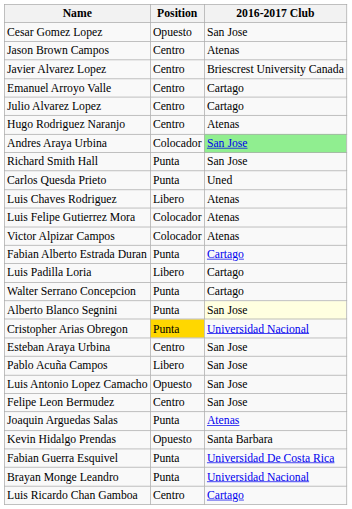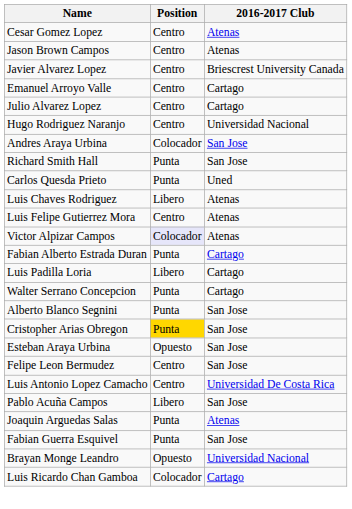Cesar Gomez Lopez | Position: Opuesto -> Centro
Cesar Gomez Lopez | 2016-2017 Club: San Jose -> Atenas
Hugo Rodriguez Naranjo | 2016-2017 Club: Atenas -> Universidad Nacional
Andres Araya Urbina | 2016-2017 Club: lightgreen background -> no background
Luis Felipe Gutierrez Mora | Position: Colocador -> Centro
Victor Alpizar Campos | Position: no background -> lavender background
Alberto Blanco Segnini | 2016-2017 Club: lightyellow background -> no background
Cristopher Arias Obregon | 2016-2017 Club: Universidad Nacional -> San Jose
Esteban Araya Urbina | Position: Centro -> Opuesto
rows swapped: Pablo Acuña Campos <-> Felipe Leon Bermudez
Luis Antonio Lopez Camacho | Position: Opuesto -> Centro
Luis Antonio Lopez Camacho | 2016-2017 Club: San Jose -> Universidad De Costa Rica
- row: Kevin Hidalgo Prendas | Opuesto | Santa Barbara
Fabian Guerra Esquivel | 2016-2017 Club: Universidad De Costa Rica -> San Jose
Brayan Monge Leandro | Position: Punta -> Opuesto
Luis Ricardo Chan Gamboa | Position: Centro -> Colocador
